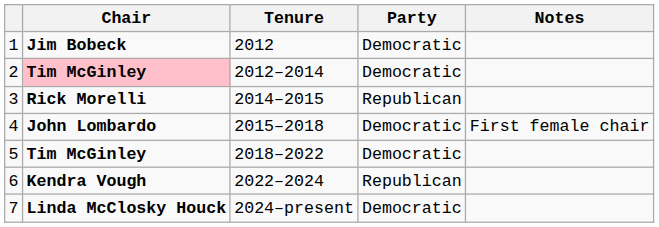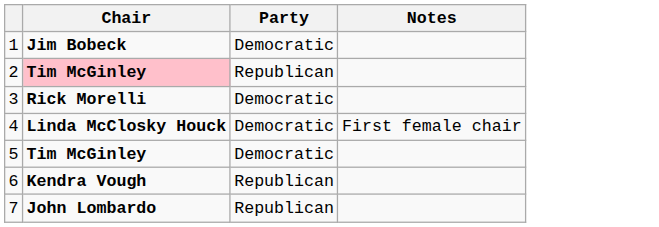- column: Tenure | 2012 | 2012–2014 | 2014–2015 | 2015–2018 | 2018–2022 | 2022–2024 | 2024–present
2 | Party: Democratic -> Republican
3 | Party: Republican -> Democratic
4 | Chair: John Lombardo -> Linda McClosky Houck
7 | Chair: Linda McClosky Houck -> John Lombardo
7 | Party: Democratic -> Republican
